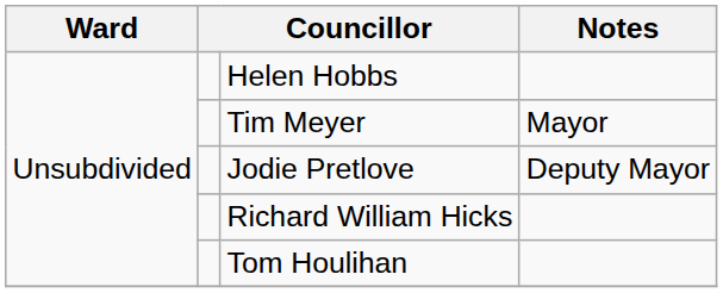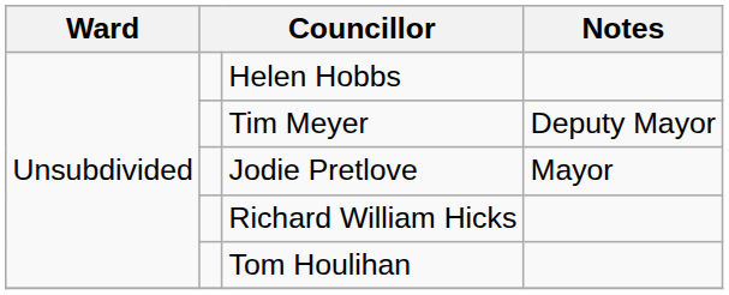Tim Meyer | Notes: Mayor -> Deputy Mayor
Jodie Pretlove | Notes: Deputy Mayor -> Mayor
